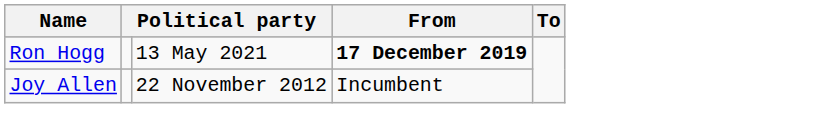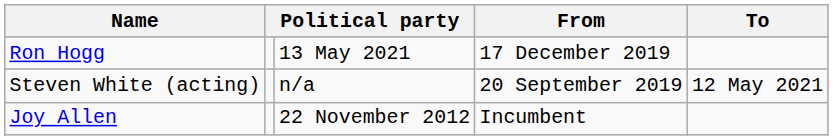Ron Hogg | From: bold -> normal
+ row: Steven White (acting) | n/a | 20 September 2019 | 12 May 2021
